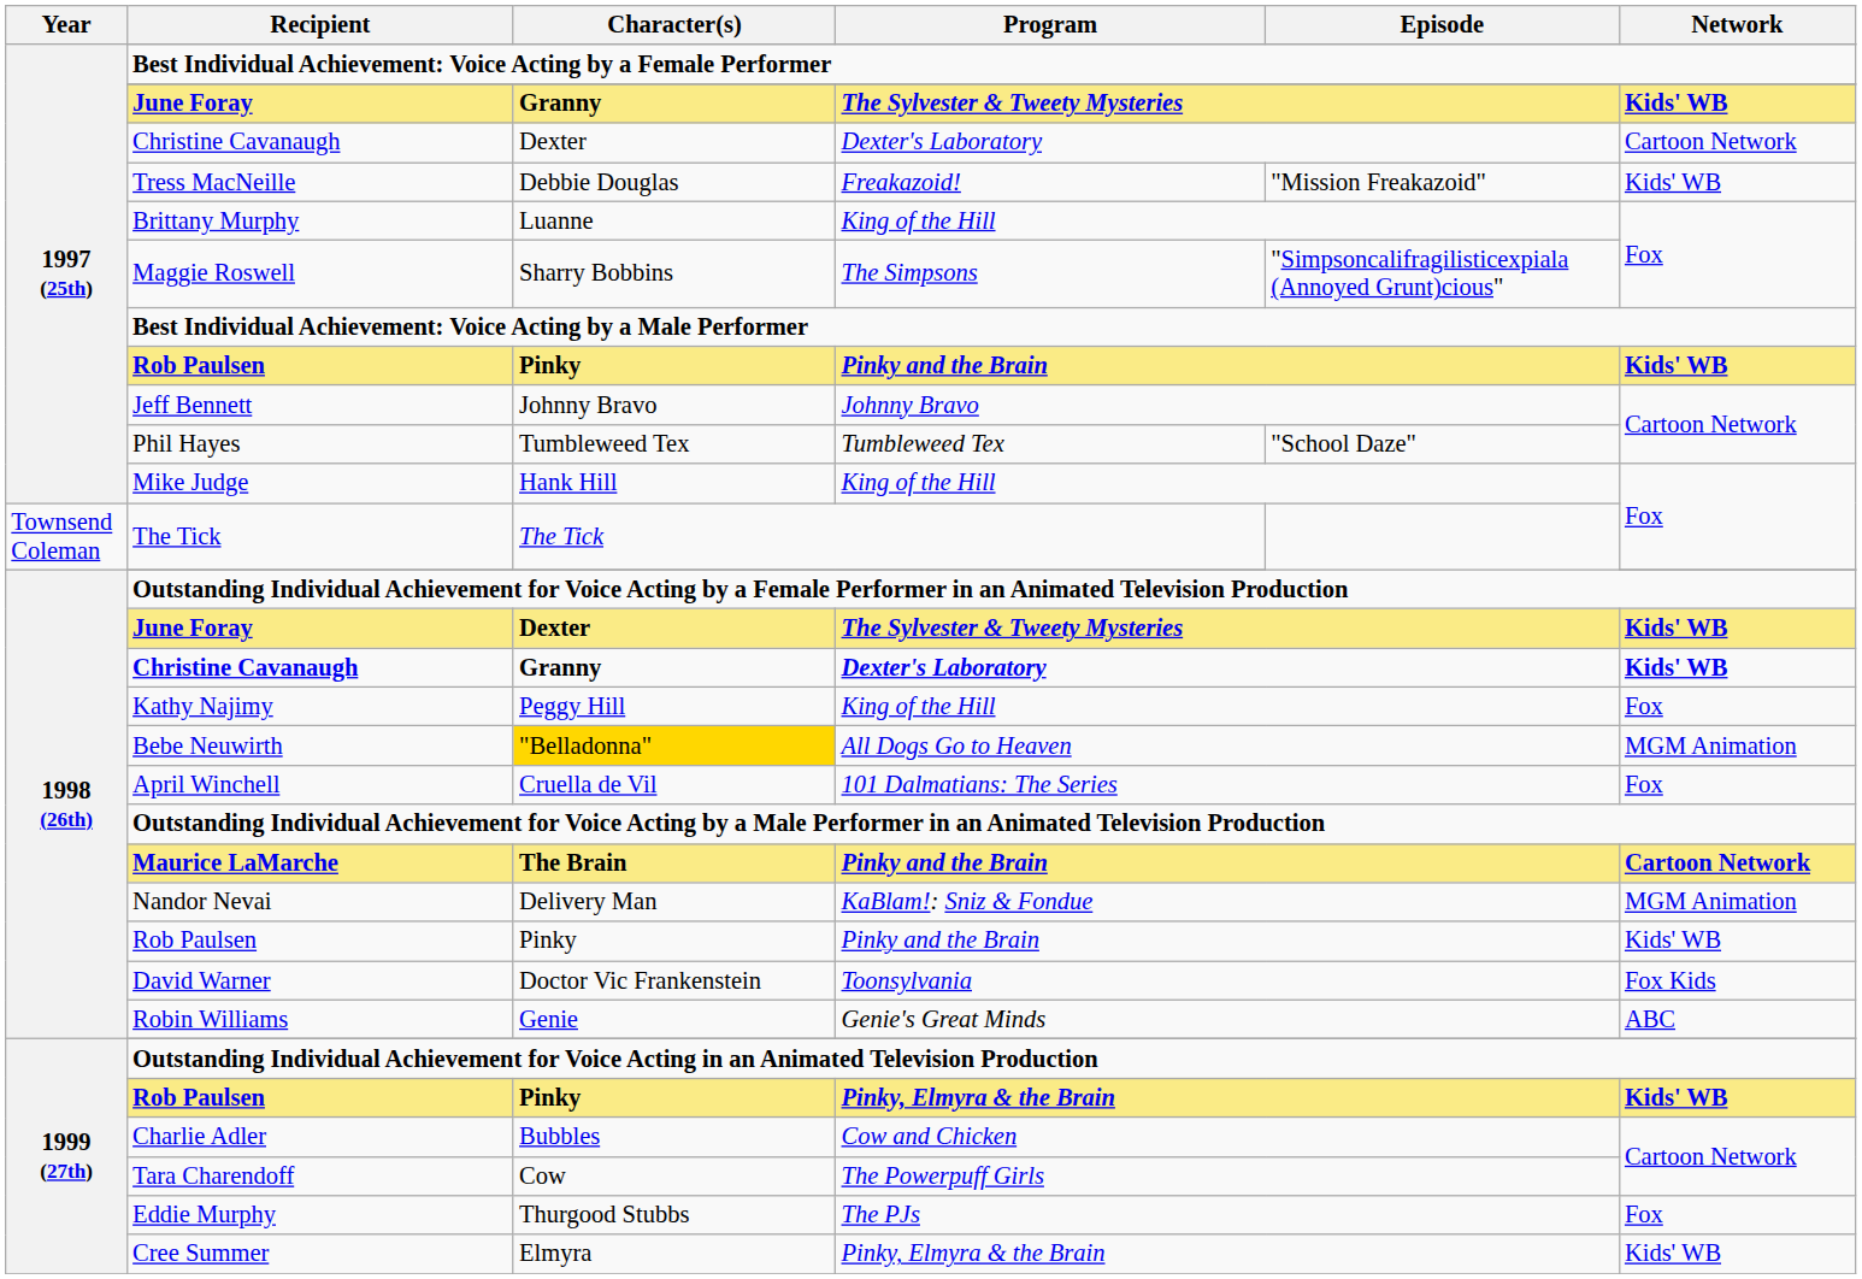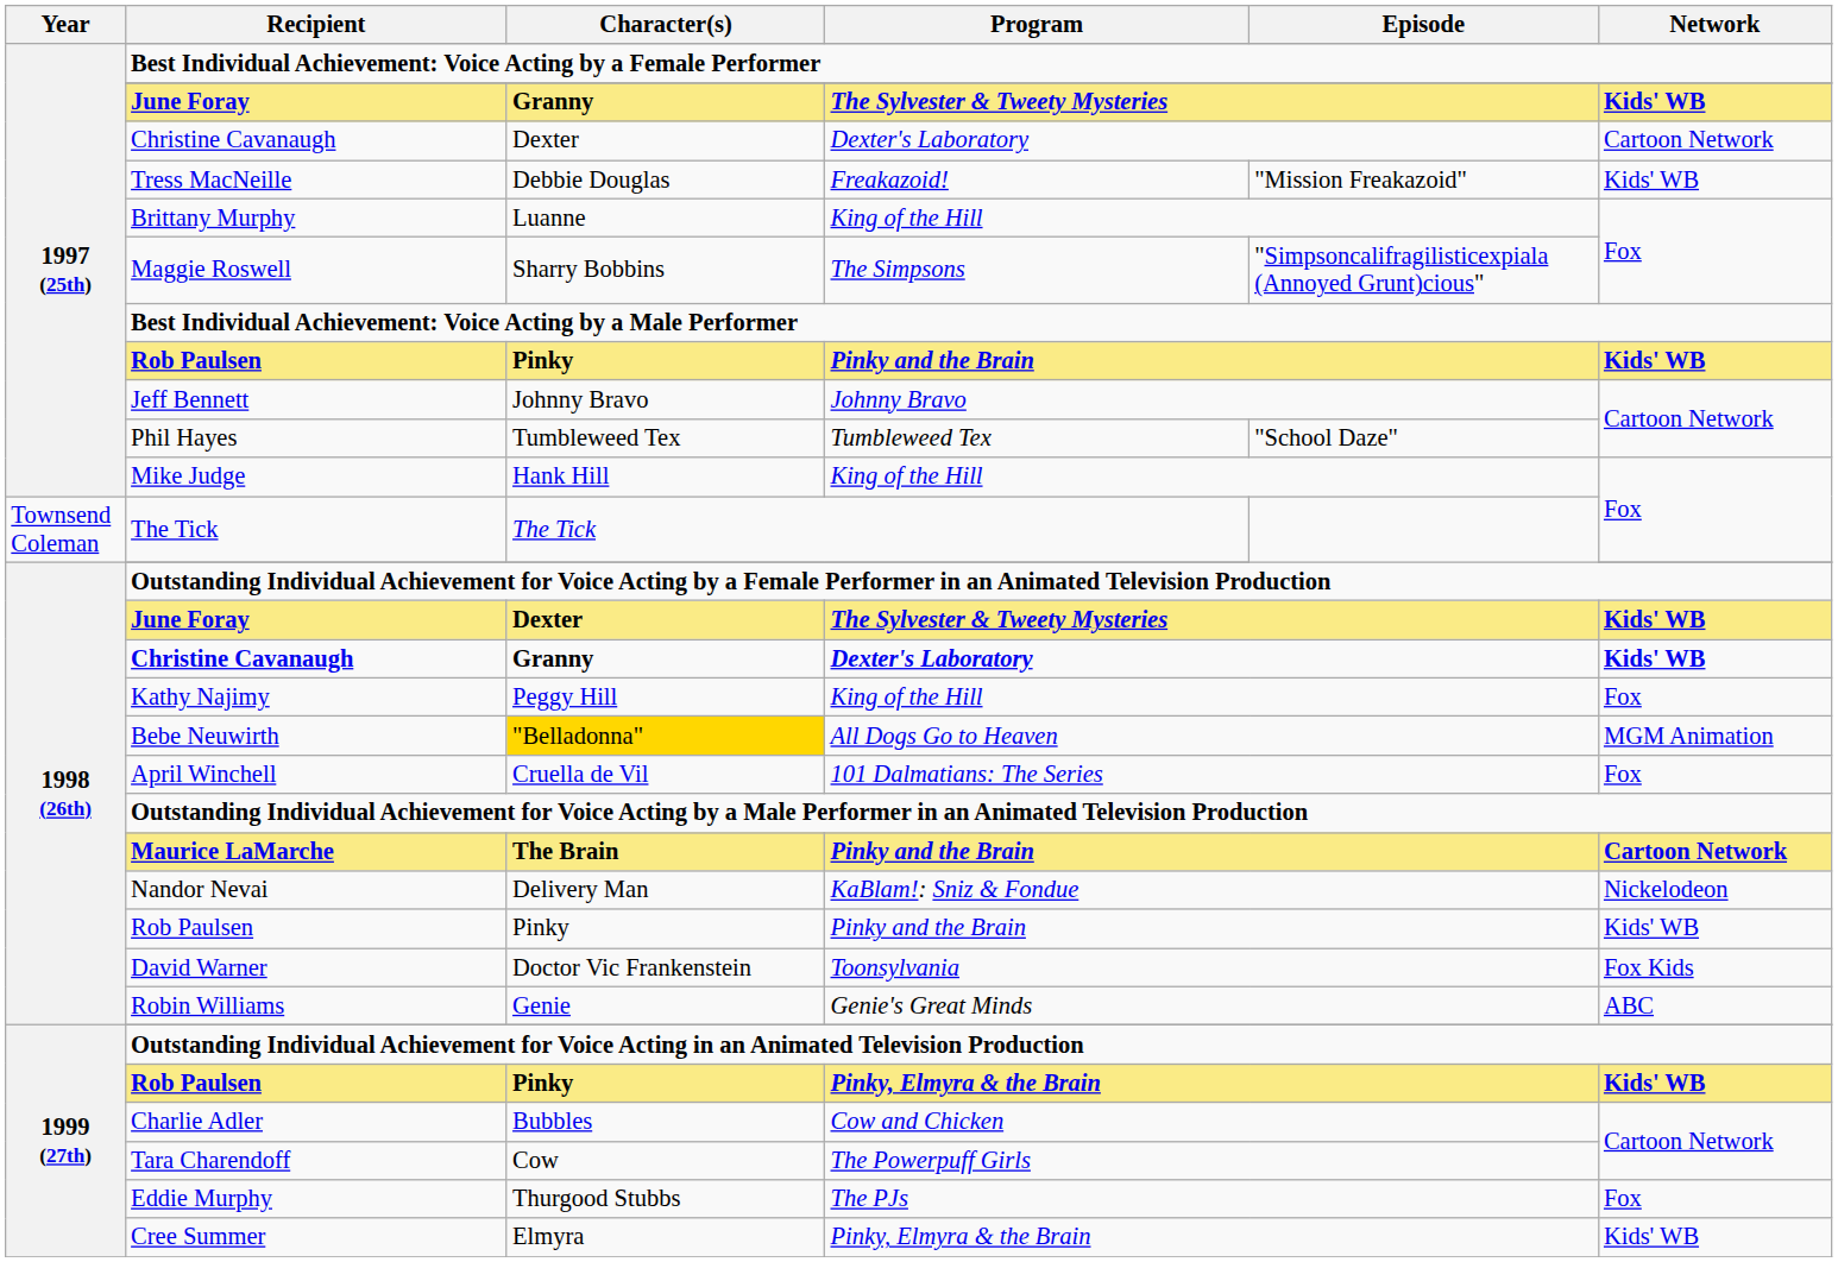Nandor Nevai | Network: MGM Animation -> Nickelodeon
